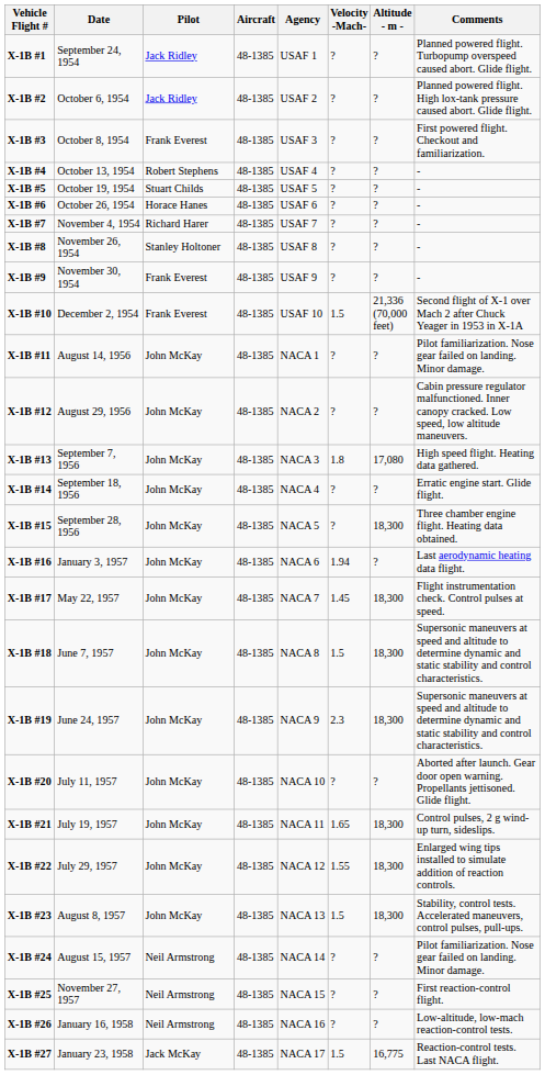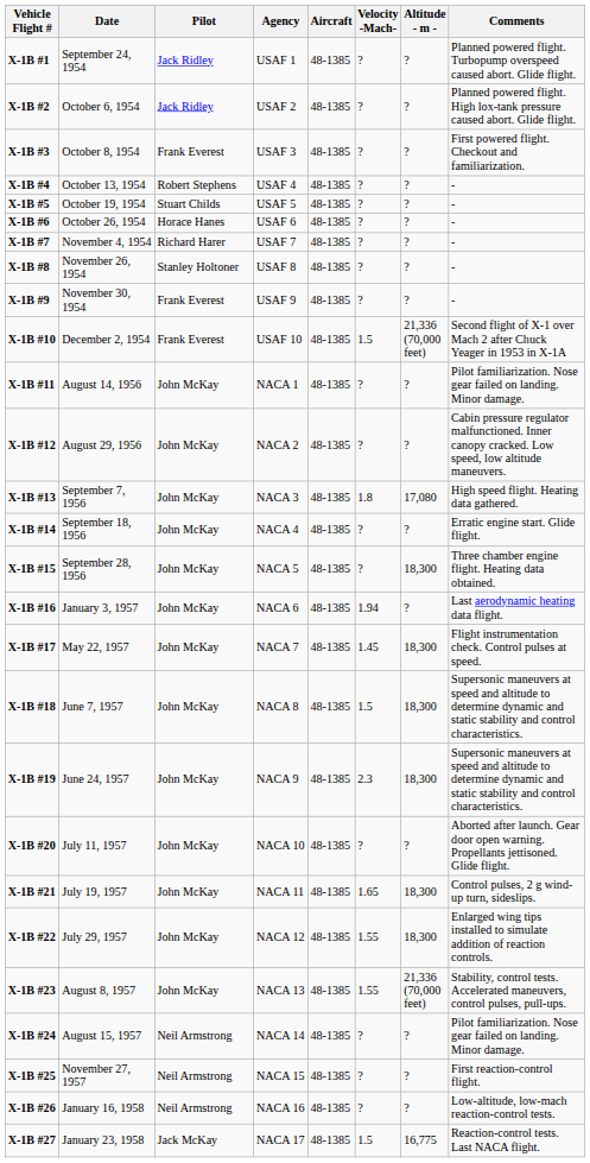columns swapped: Aircraft <-> Agency
X-1B #23 | Velocity -Mach-: 1.5 -> 1.55
X-1B #23 | Altitude - m -: 18,300 -> 21,336 (70,000 feet)
